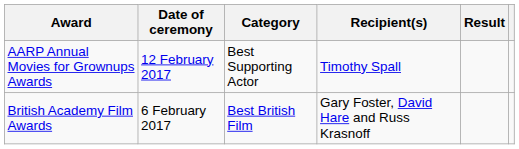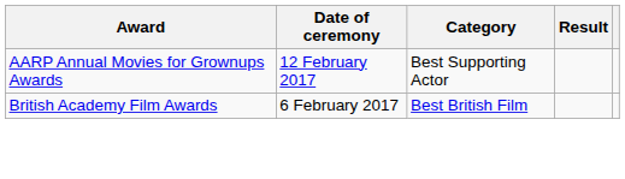- column: Recipient(s) | Timothy Spall | Gary Foster, David Hare and Russ Krasnoff
